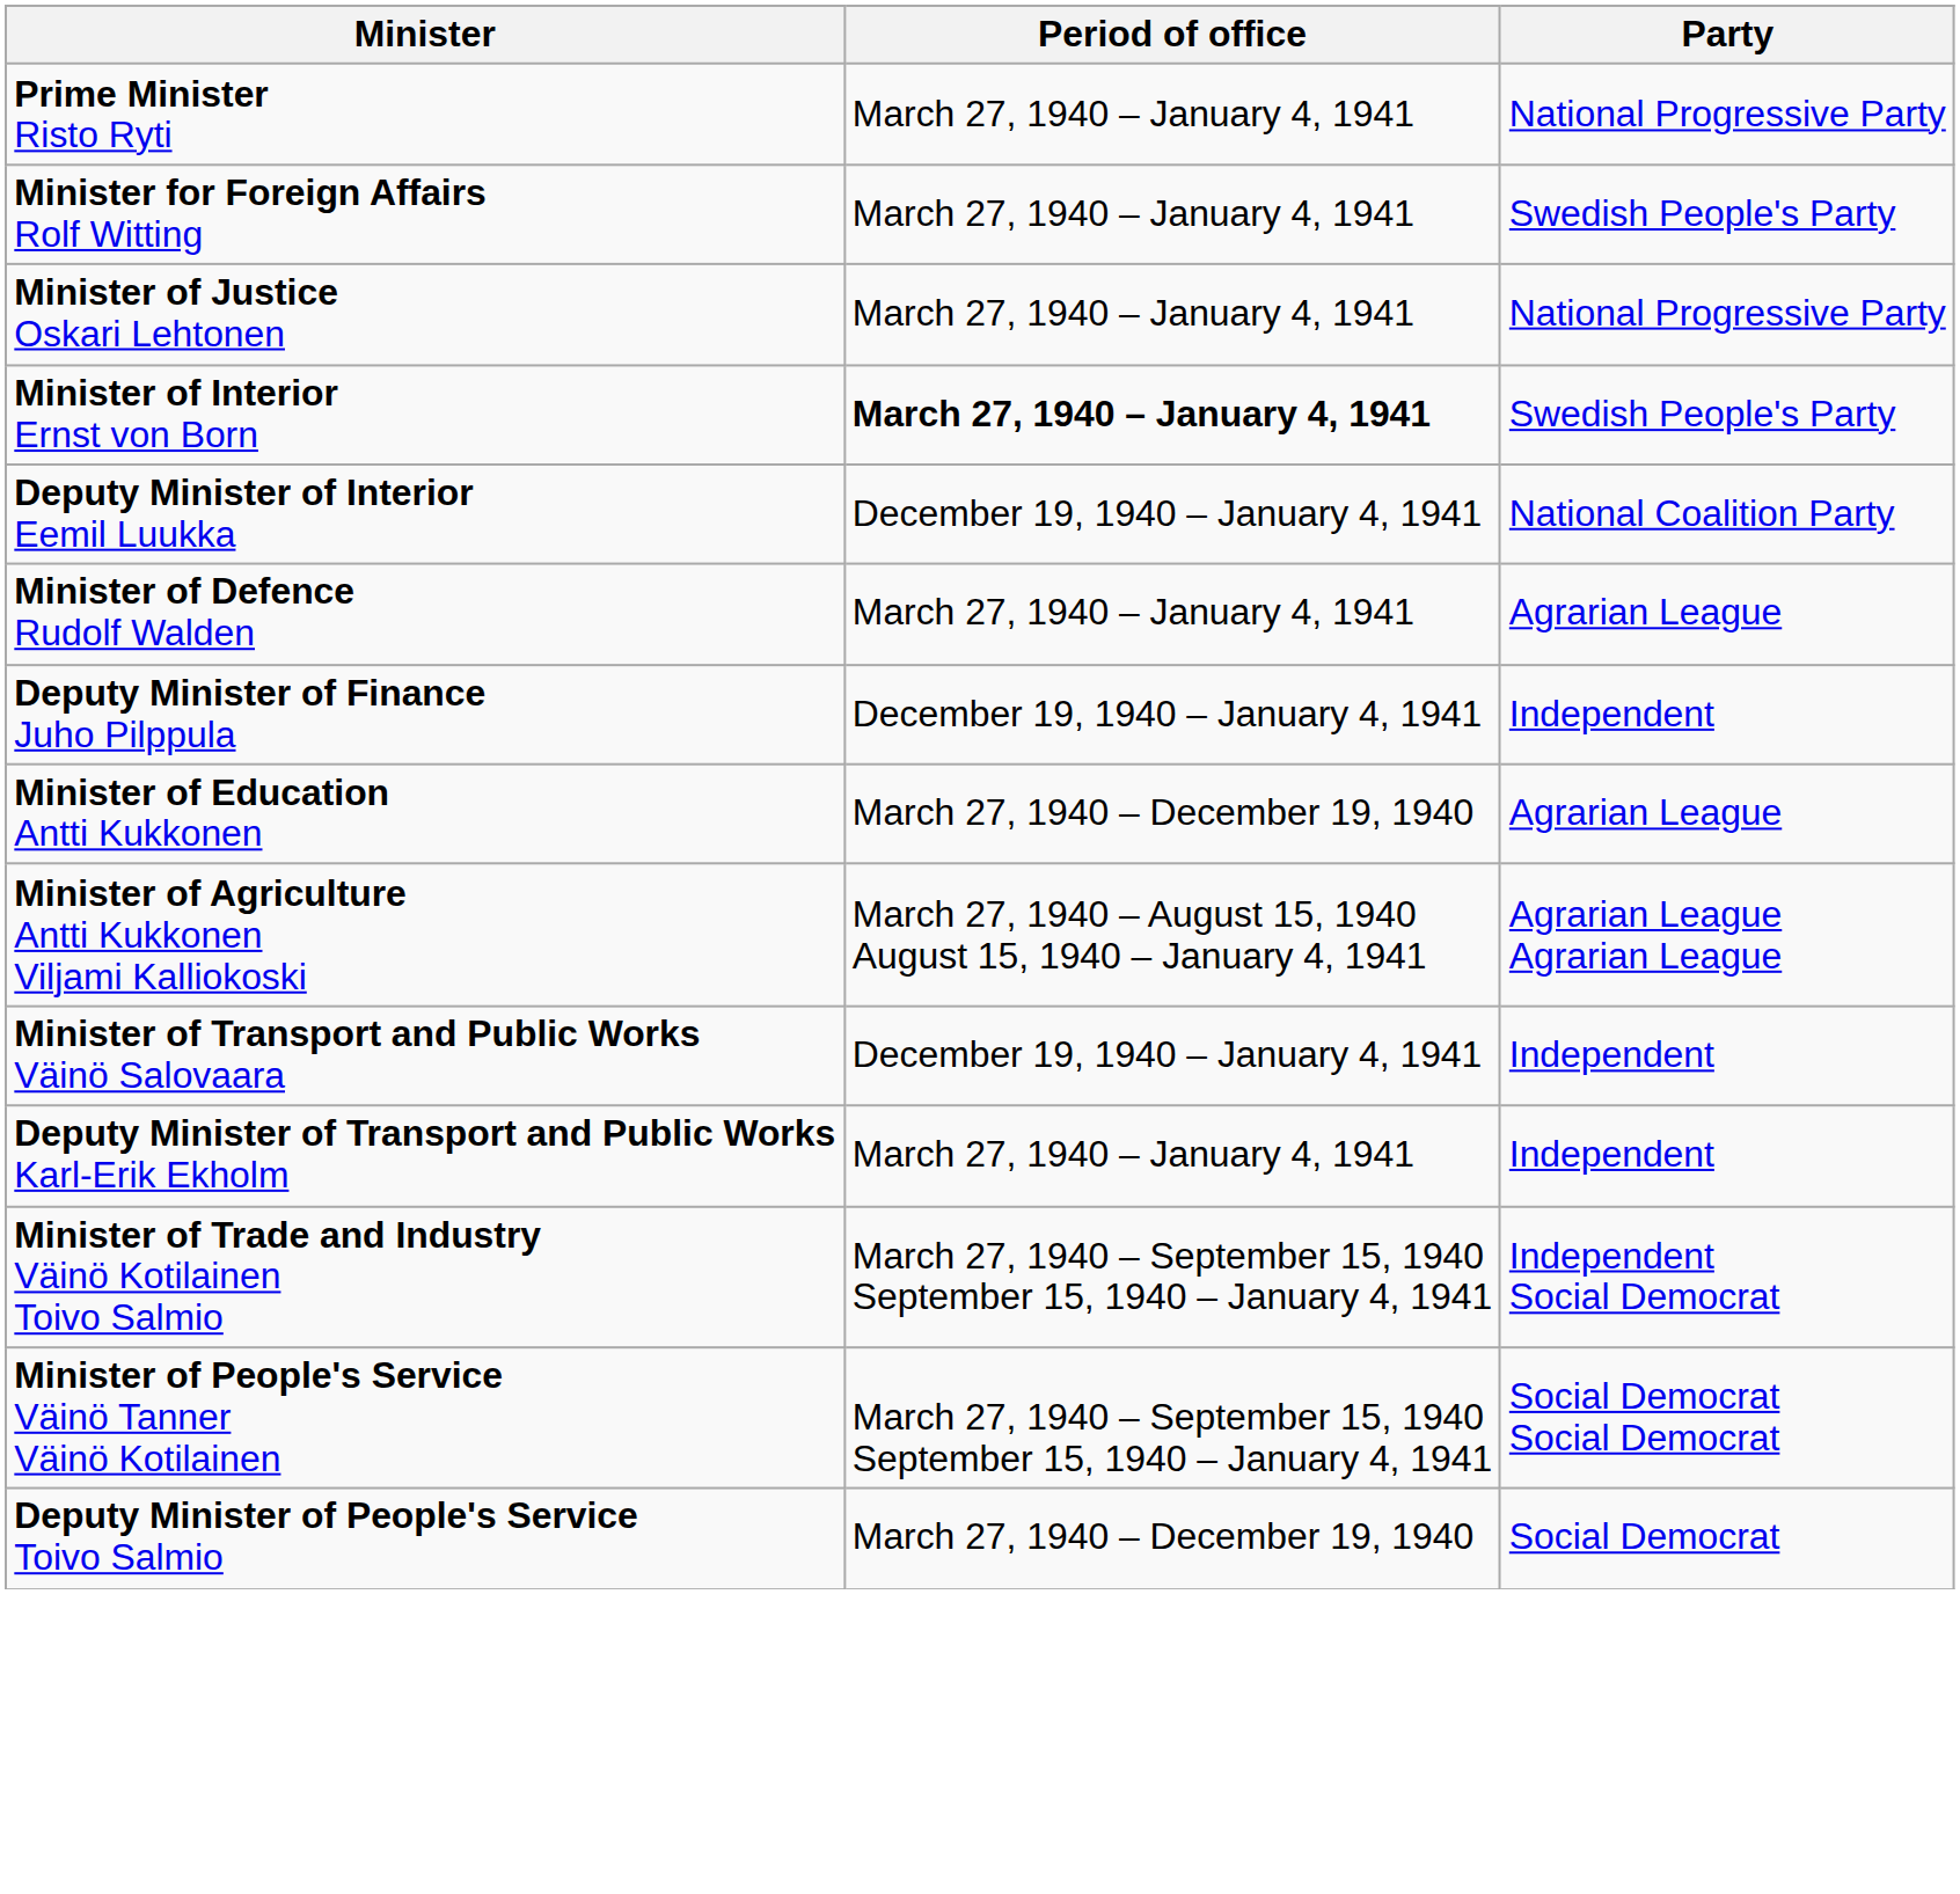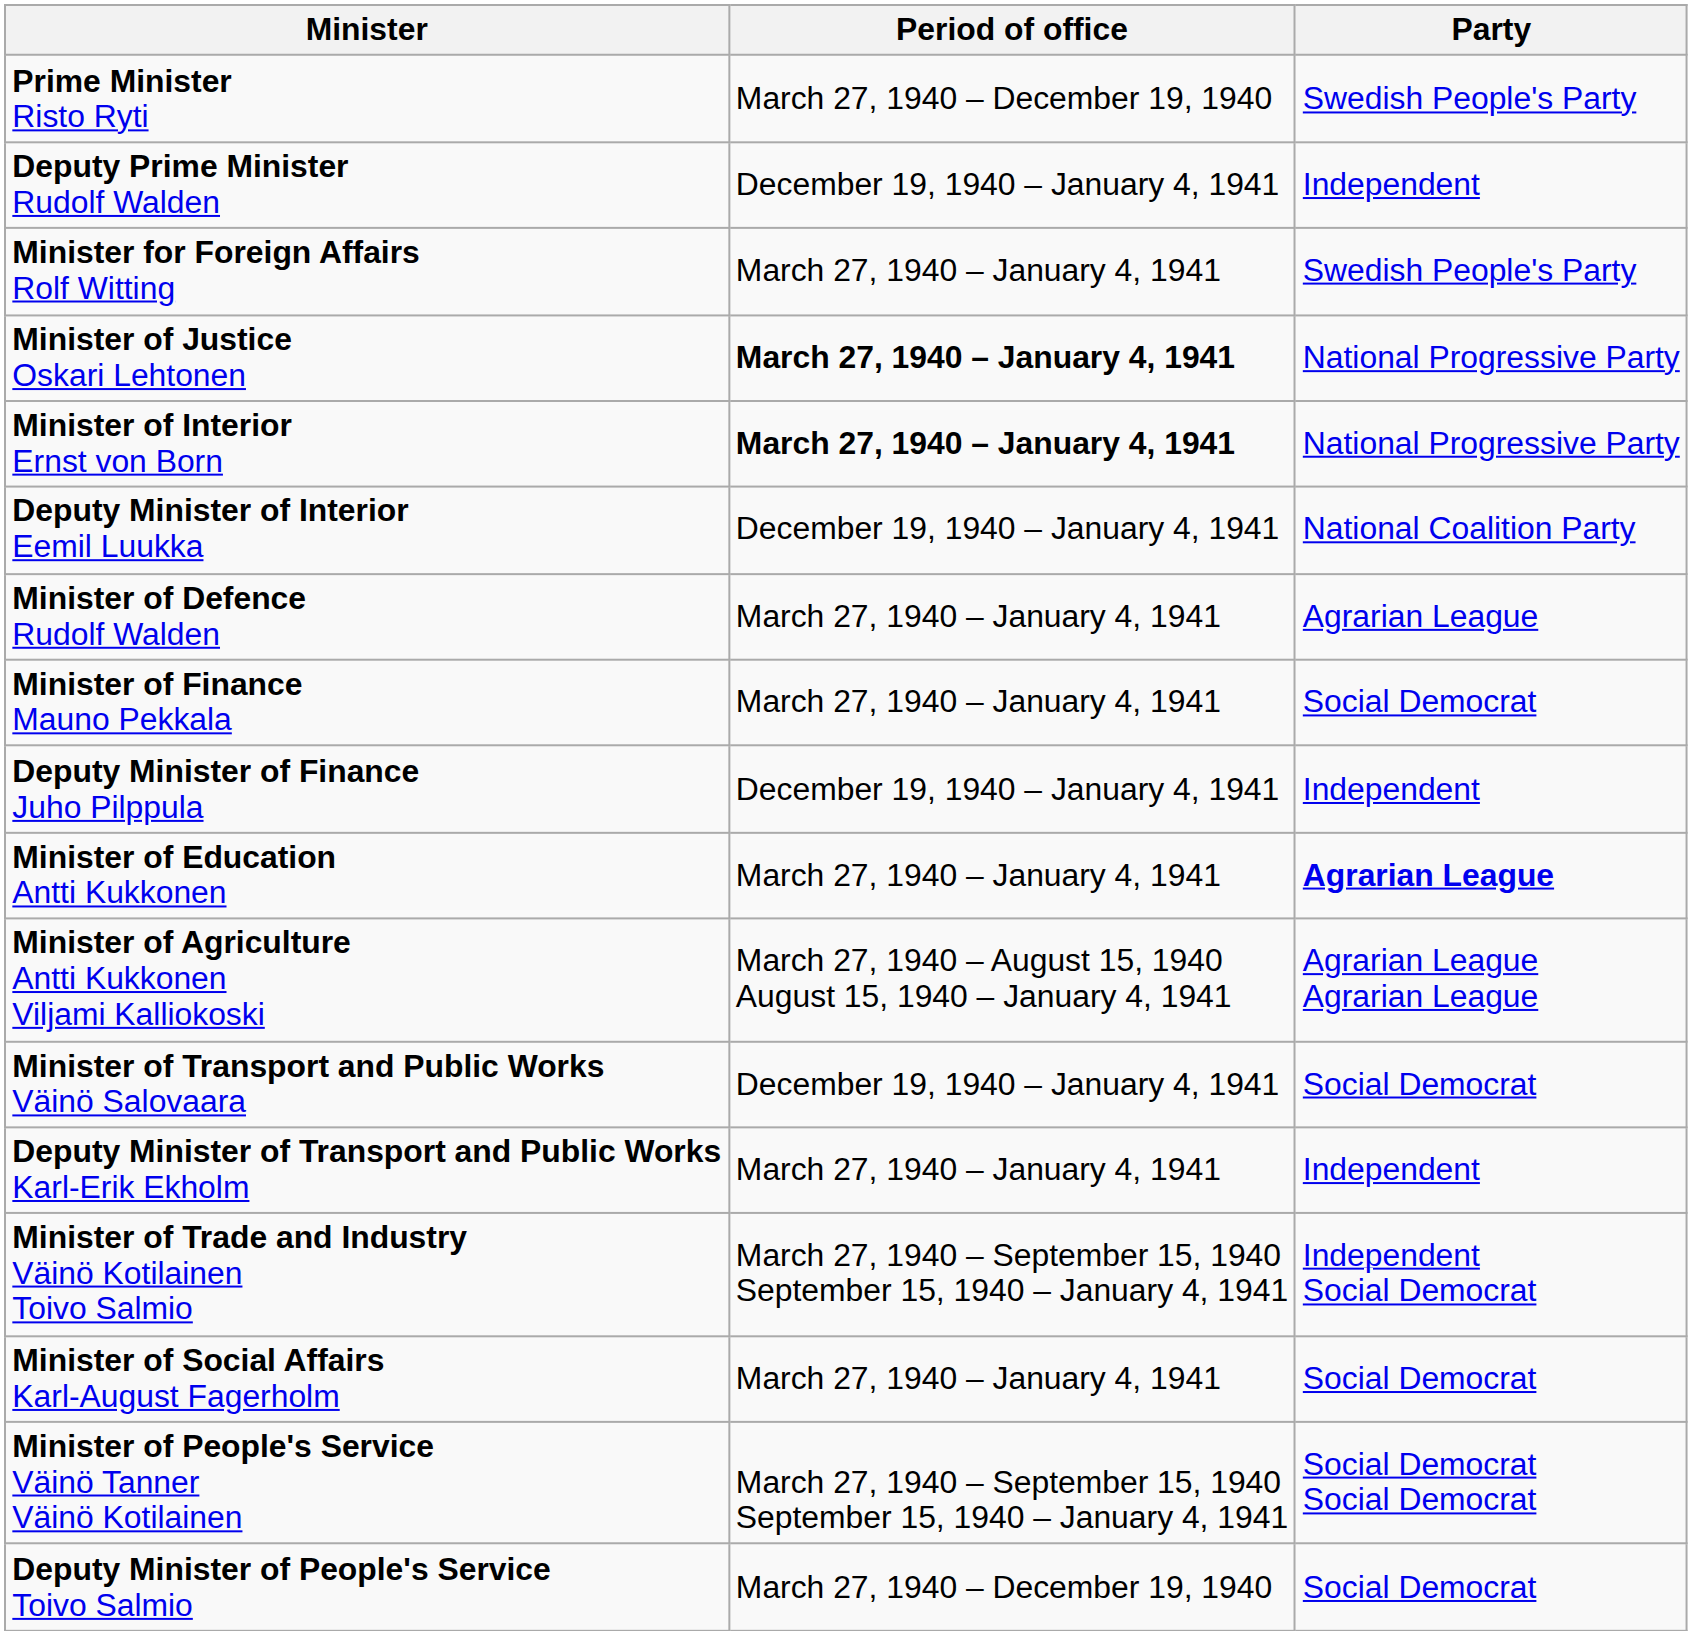Prime Minister Risto Ryti | Period of office: March 27, 1940 – January 4, 1941 -> March 27, 1940 – December 19, 1940
Prime Minister Risto Ryti | Party: National Progressive Party -> Swedish People's Party
+ row: Deputy Prime Minister Rudolf Walden | December 19, 1940 – January 4, 1941 | Independent
Minister of Justice Oskari Lehtonen | Period of office: normal -> bold
Minister of Interior Ernst von Born | Party: Swedish People's Party -> National Progressive Party
+ row: Minister of Finance Mauno Pekkala | March 27, 1940 – January 4, 1941 | Social Democrat
Minister of Education Antti Kukkonen | Period of office: March 27, 1940 – December 19, 1940 -> March 27, 1940 – January 4, 1941
Minister of Education Antti Kukkonen | Party: normal -> bold
Minister of Transport and Public Works Väinö Salovaara | Party: Independent -> Social Democrat
+ row: Minister of Social Affairs Karl-August Fagerholm | March 27, 1940 – January 4, 1941 | Social Democrat
